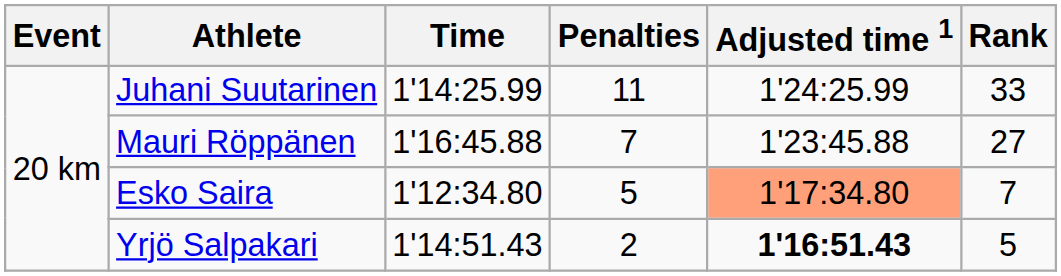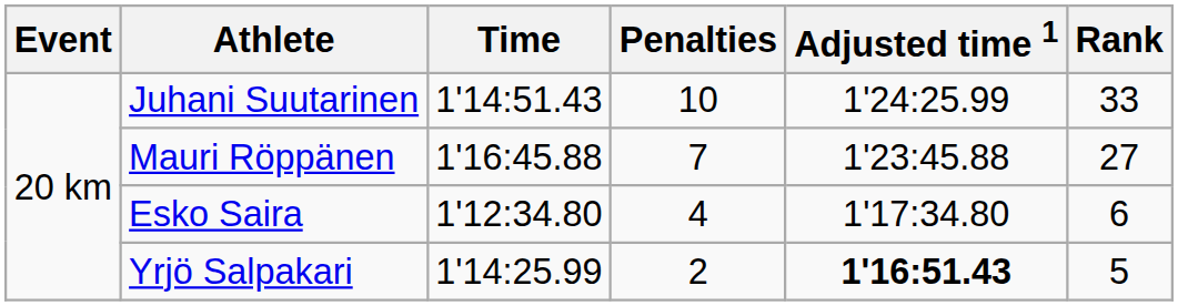Juhani Suutarinen | Time: 1'14:25.99 -> 1'14:51.43
Juhani Suutarinen | Penalties: 11 -> 10
Esko Saira | Penalties: 5 -> 4
Esko Saira | Adjusted time 1: lightsalmon background -> no background
Esko Saira | Rank: 7 -> 6
Yrjö Salpakari | Time: 1'14:51.43 -> 1'14:25.99
